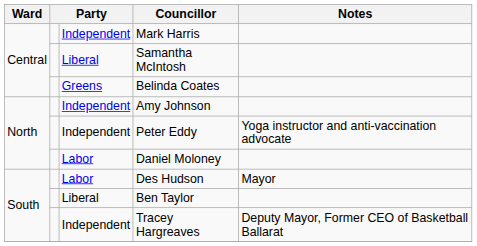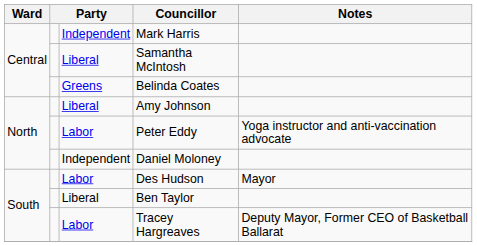Amy Johnson | column 3: Independent -> Liberal
Peter Eddy | column 3: Independent -> Labor
Daniel Moloney | column 3: Labor -> Independent
Tracey Hargreaves | column 3: Independent -> Labor
